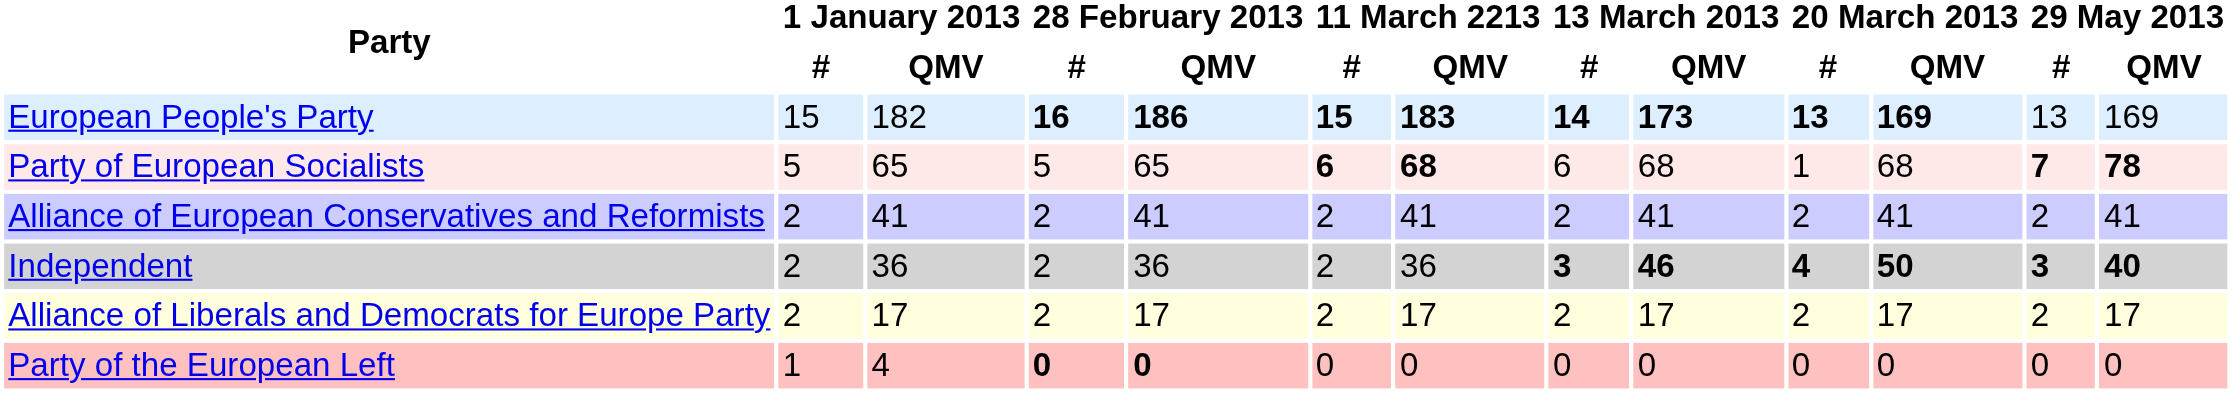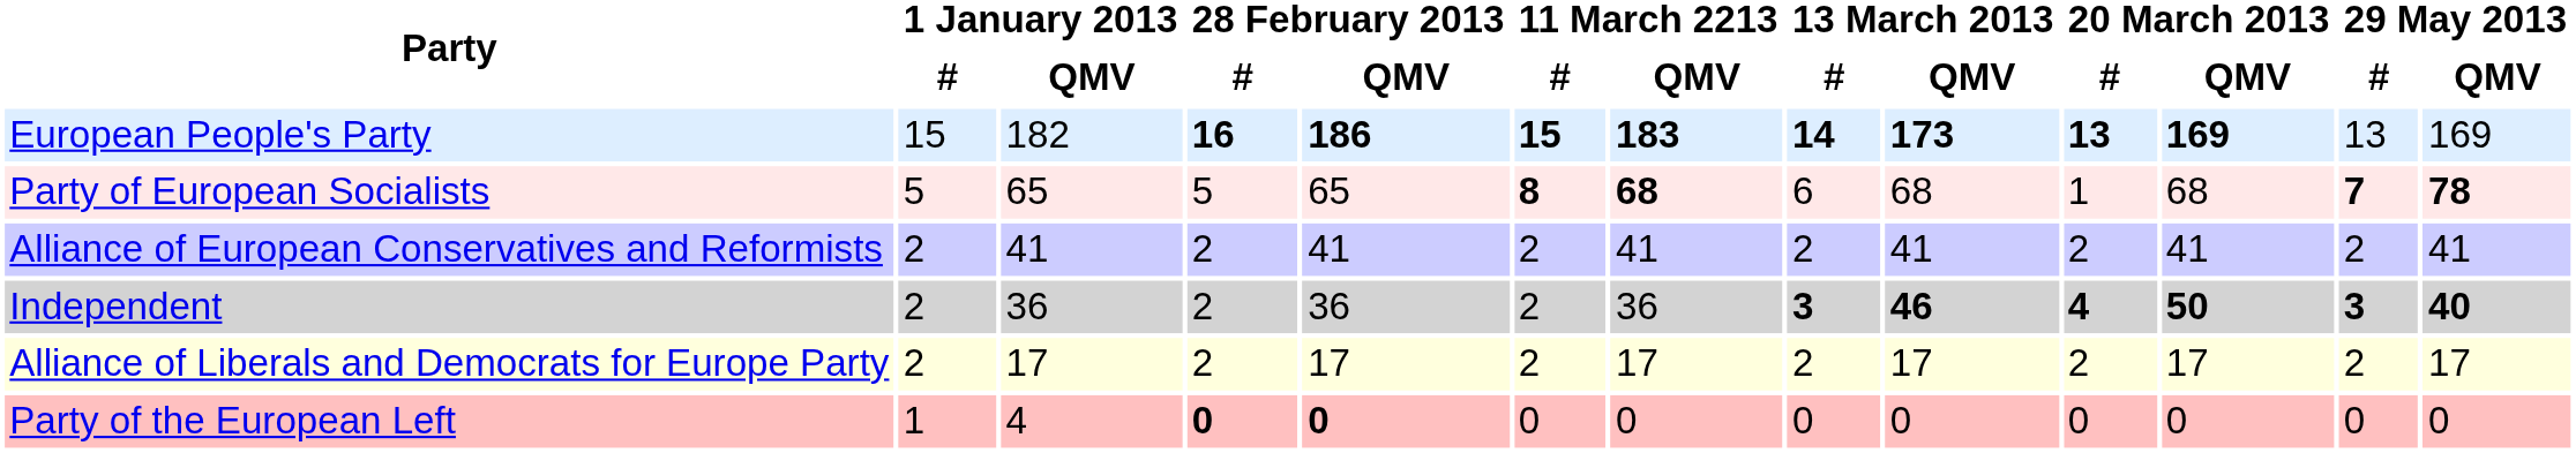Party of European Socialists | 11 March 2213 / #: 6 -> 8
